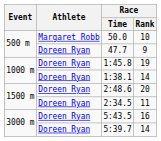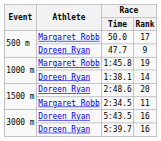50.0 | Race / Rank: 10 -> 17
1:45.8 | Athlete: Doreen Ryan -> Margaret Robb
2:34.5 | Athlete: Doreen Ryan -> Margaret Robb
5:39.7 | Race / Rank: 14 -> 16
